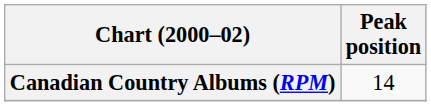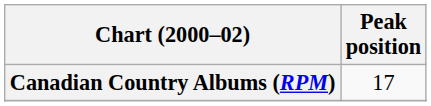Canadian Country Albums (RPM) | Peak position: 14 -> 17
